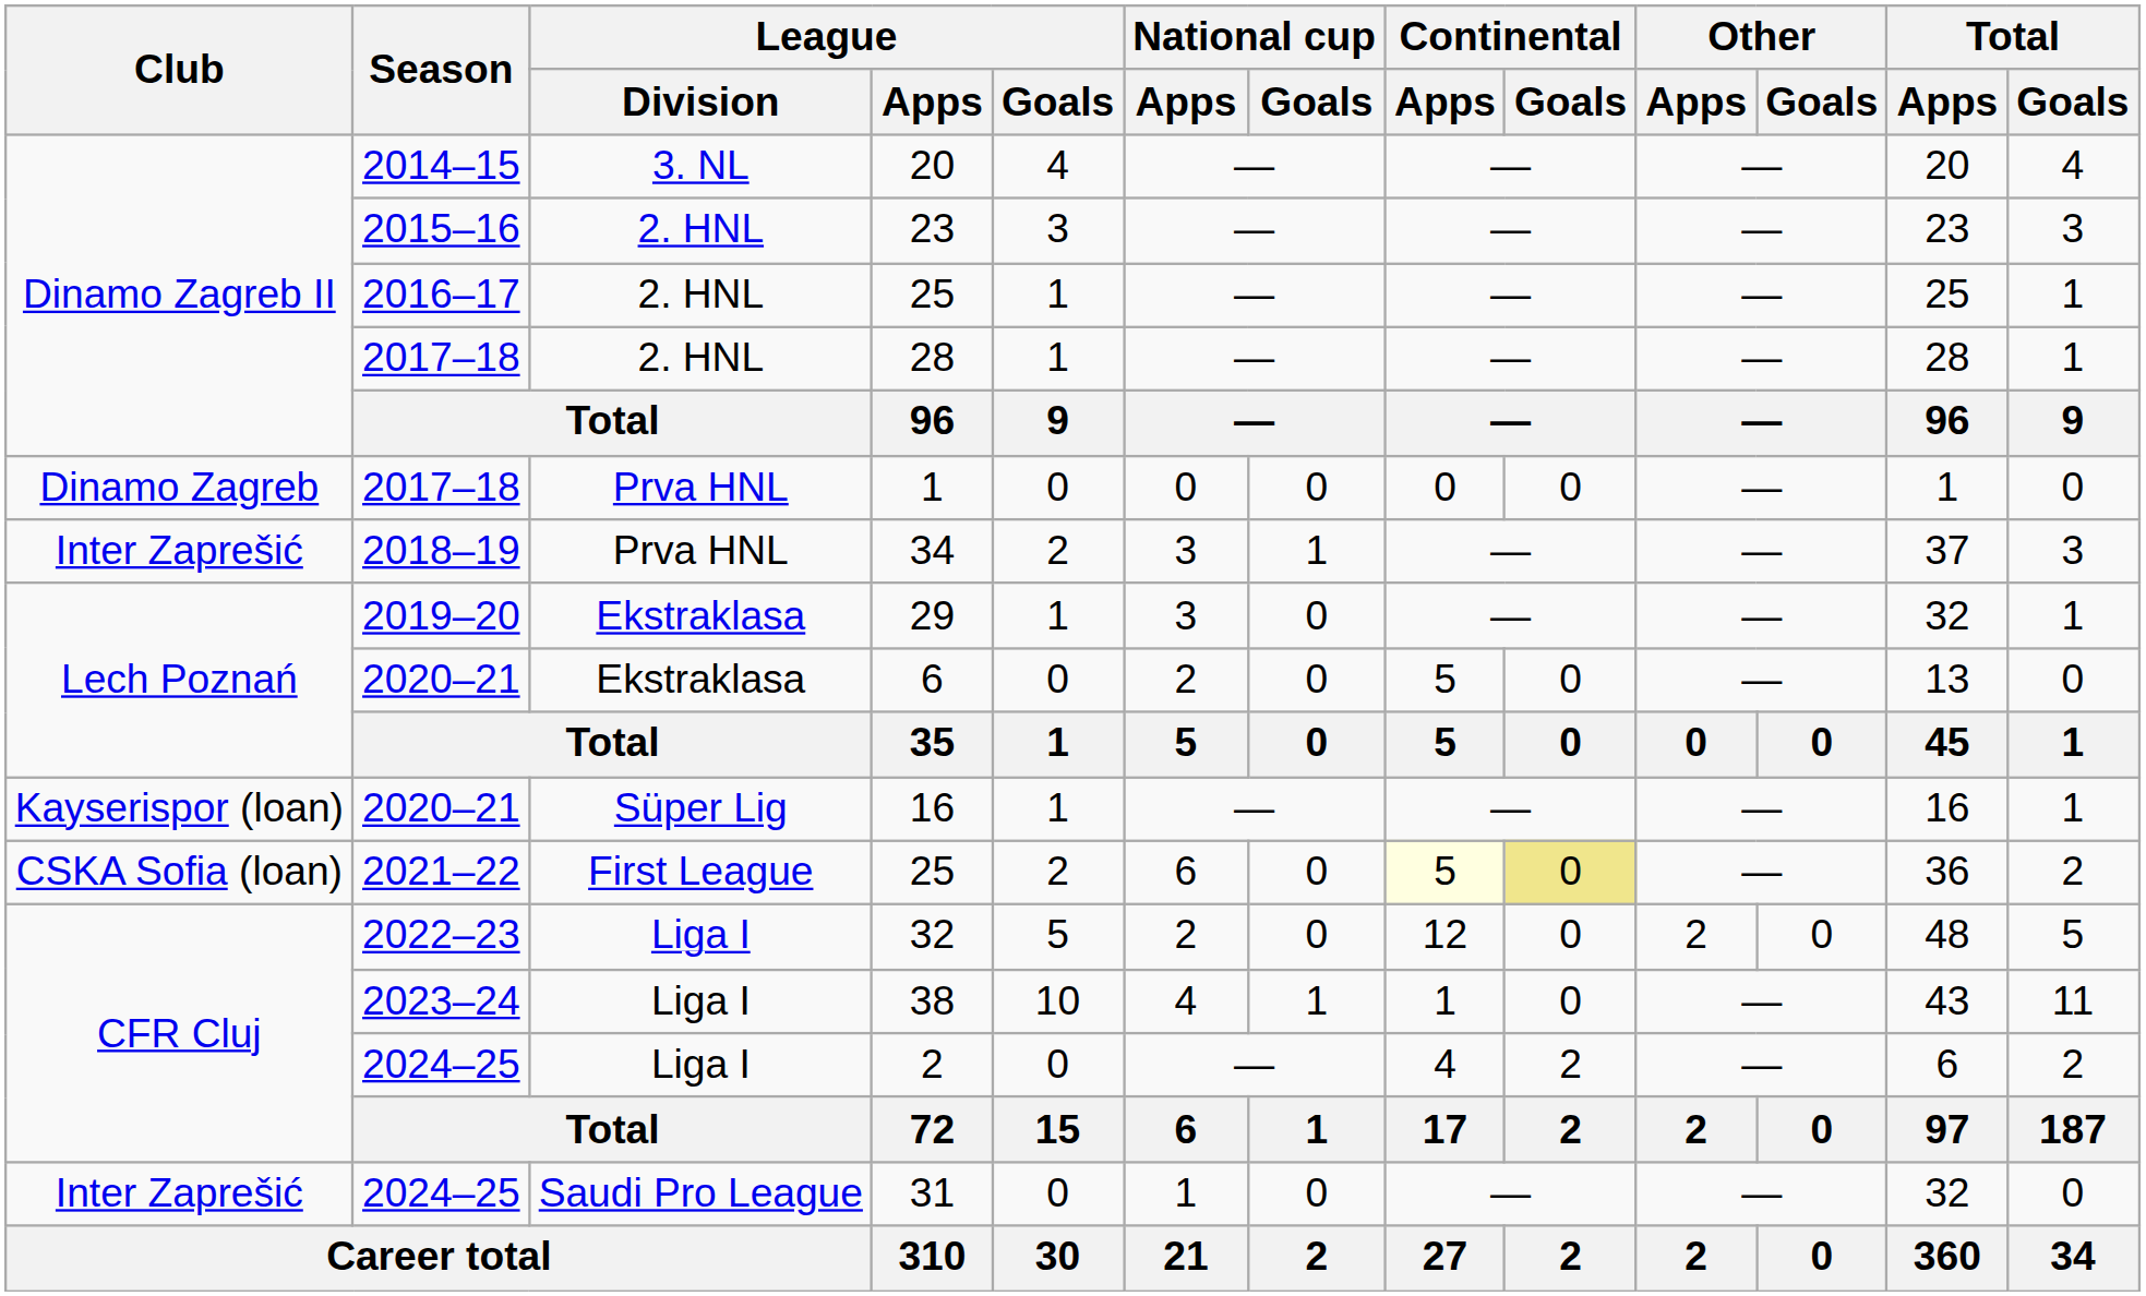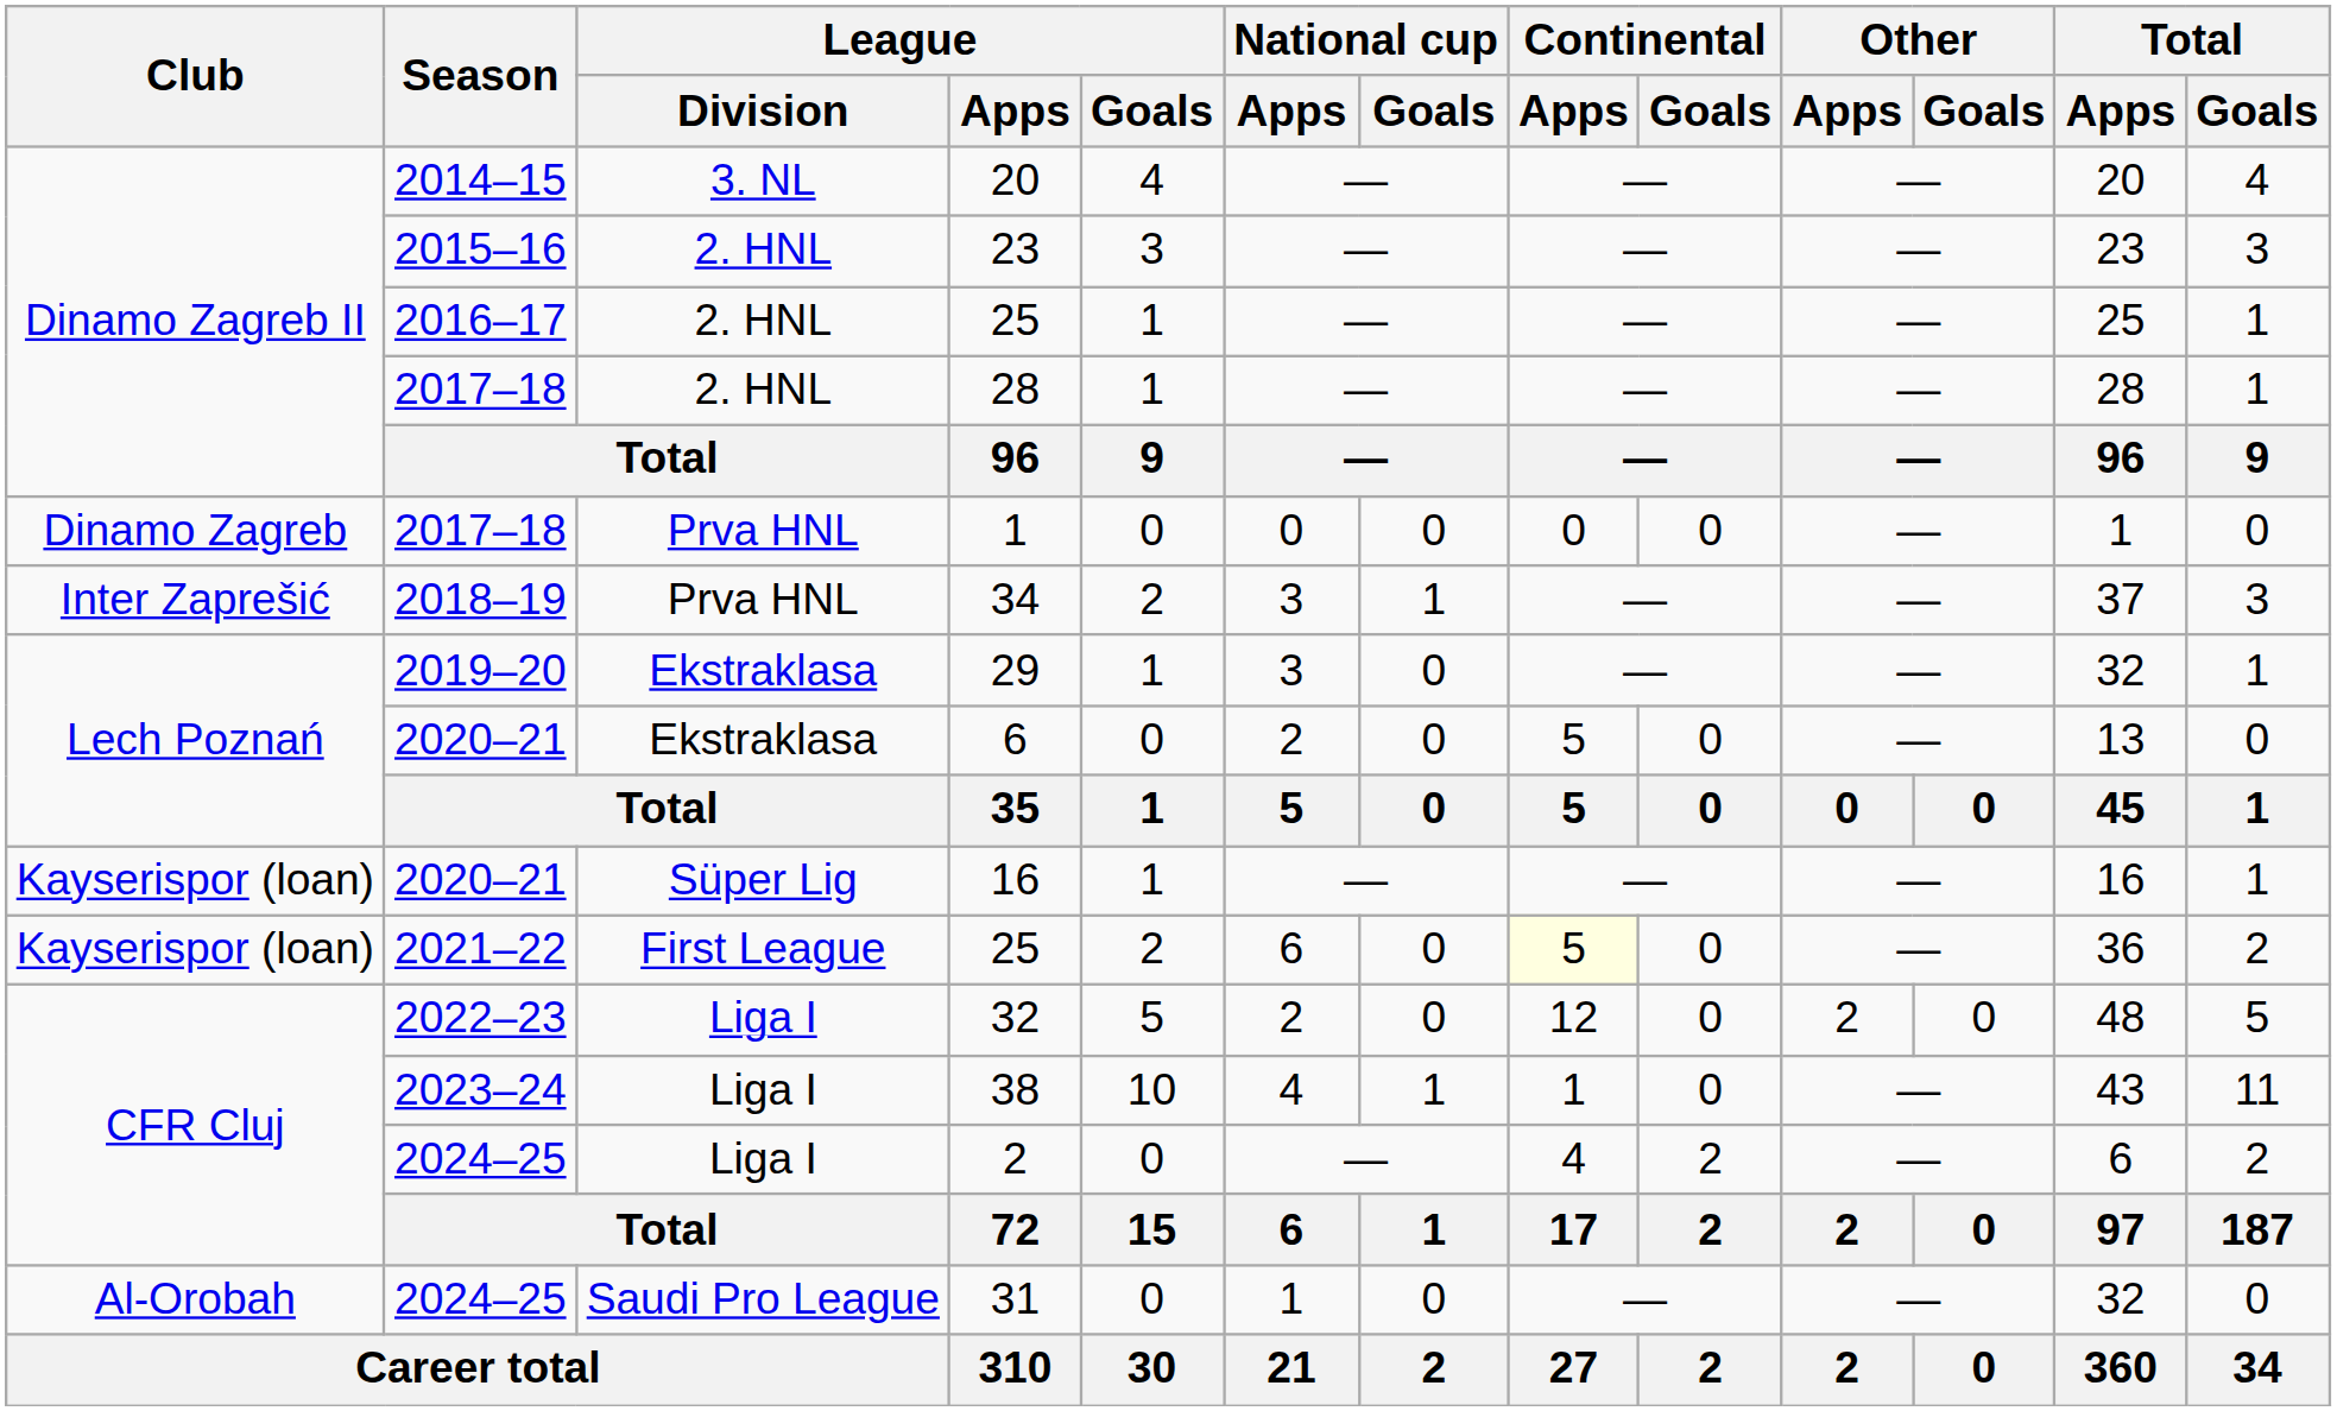2021–22 / 25 | Club: CSKA Sofia (loan) -> Kayserispor (loan)
2021–22 / 25 | Continental / Goals: khaki background -> no background
31 | Club: Inter Zaprešić -> Al-Orobah
